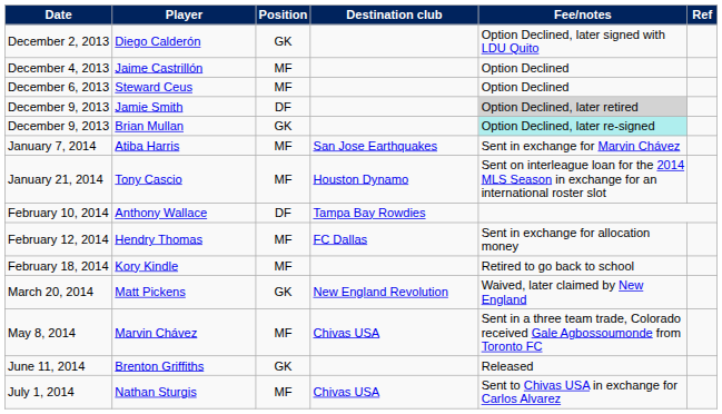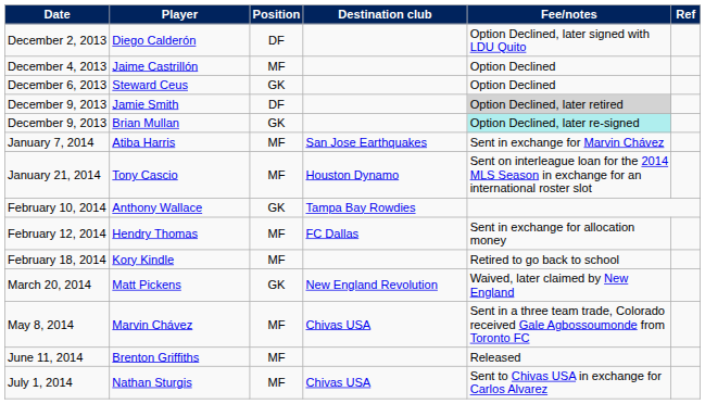Diego Calderón | Position: GK -> DF
Steward Ceus | Position: MF -> GK
Anthony Wallace | Position: DF -> GK
Brenton Griffiths | Position: GK -> MF
